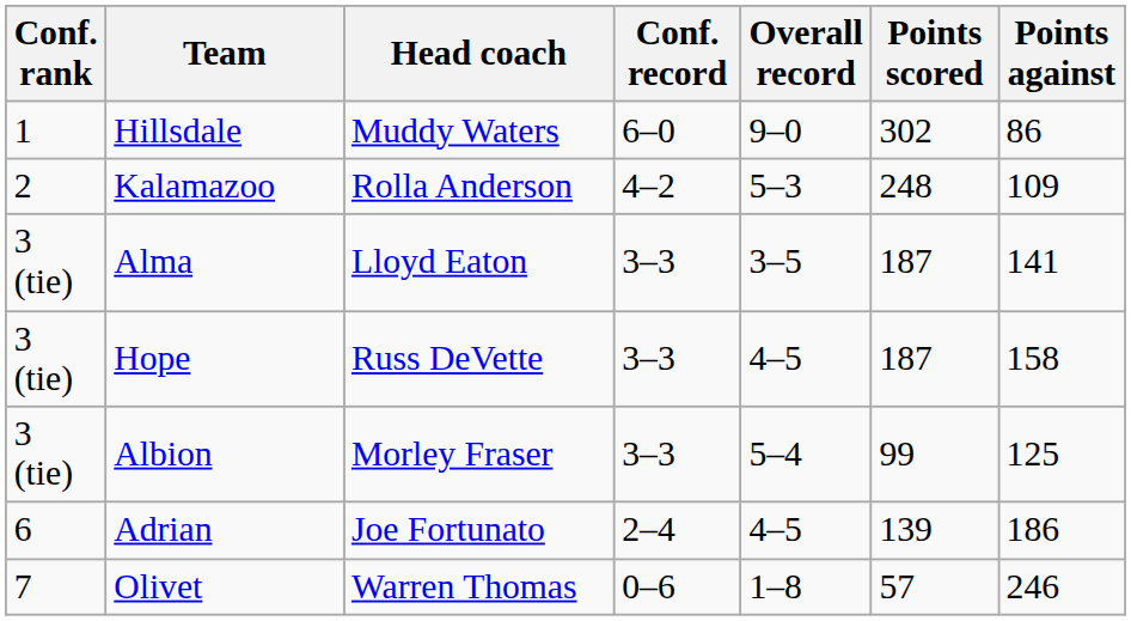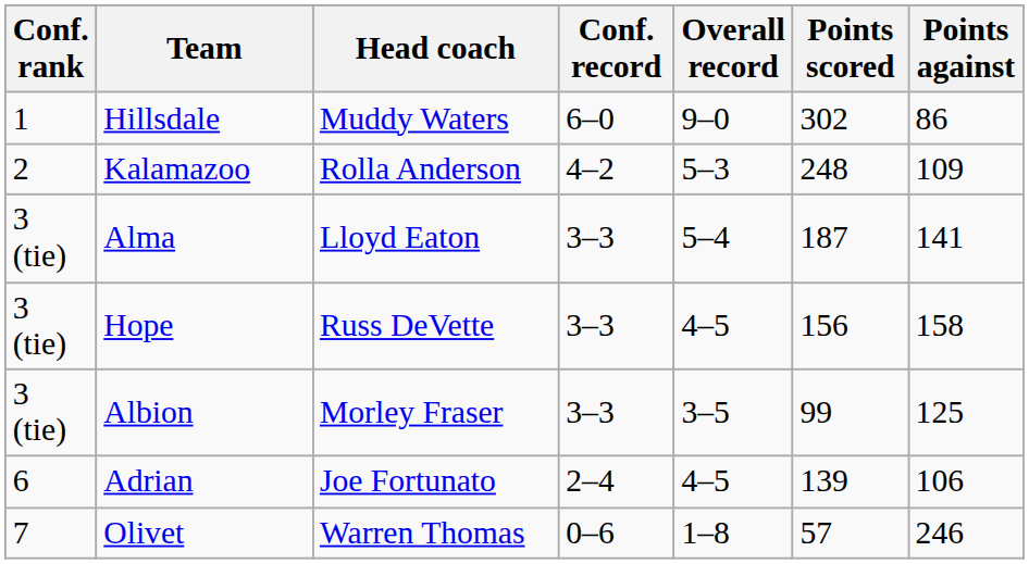Alma | Overall record: 3–5 -> 5–4
Hope | Points scored: 187 -> 156
Albion | Overall record: 5–4 -> 3–5
Adrian | Points against: 186 -> 106
